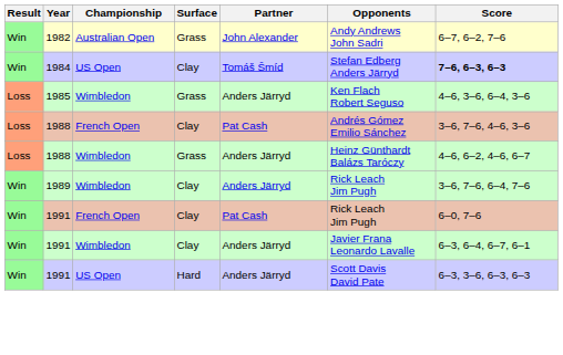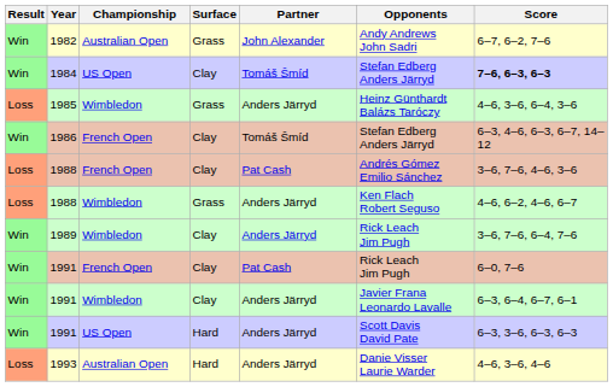1985 | Opponents: Ken Flach Robert Seguso -> Heinz Günthardt Balázs Taróczy
+ row: Win | 1986 | French Open | Clay | Tomáš Šmíd | Stefan Edberg Anders Järryd | 6–3, 4–6, 6–3, 6–7, 14–12
1988 / Wimbledon | Opponents: Heinz Günthardt Balázs Taróczy -> Ken Flach Robert Seguso
+ row: Loss | 1993 | Australian Open | Hard | Anders Järryd | Danie Visser Laurie Warder | 4–6, 3–6, 4–6
